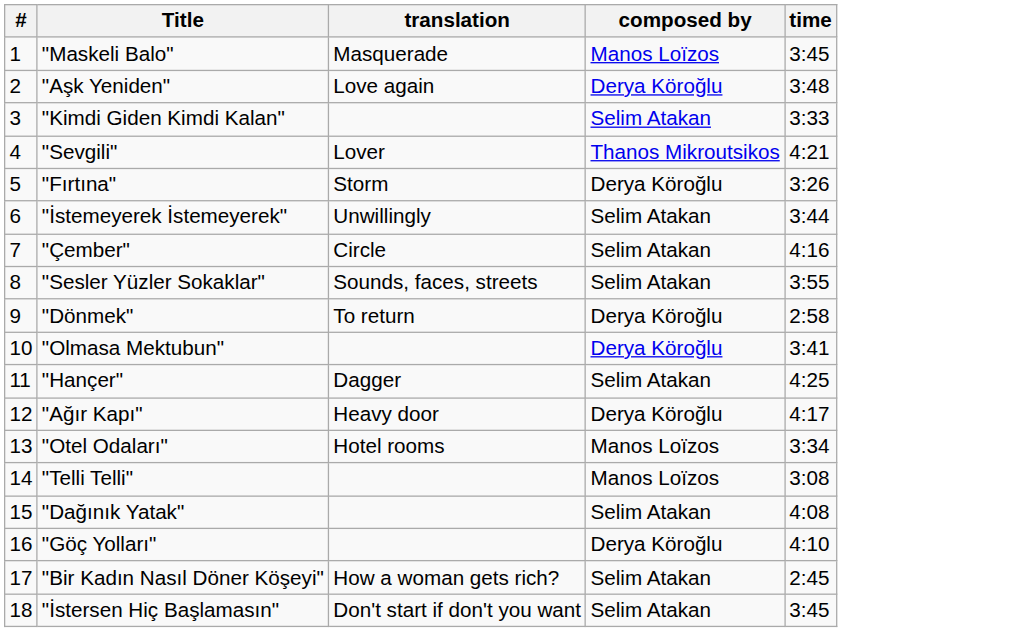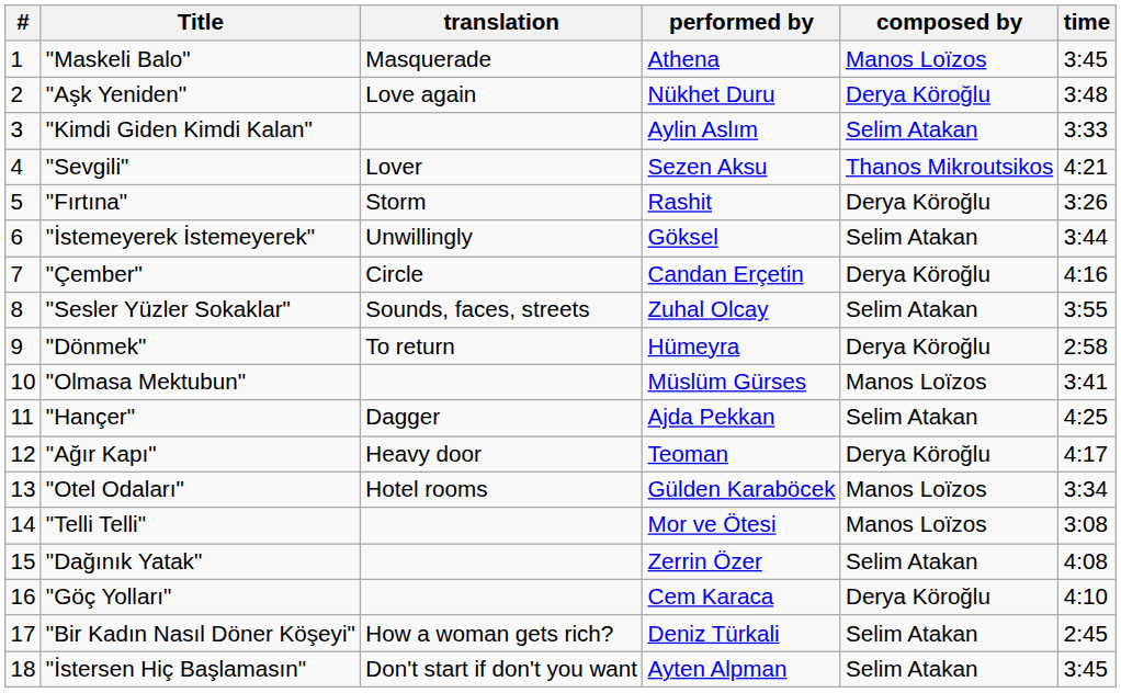+ column: performed by | Athena | Nükhet Duru | Aylin Aslım | Sezen Aksu | Rashit | Göksel | Candan Erçetin | Zuhal Olcay | Hümeyra | Müslüm Gürses | Ajda Pekkan | Teoman | Gülden Karaböcek | Mor ve Ötesi | Zerrin Özer | Cem Karaca | Deniz Türkali | Ayten Alpman
"Çember" | composed by: Selim Atakan -> Derya Köroğlu
"Olmasa Mektubun" | composed by: Derya Köroğlu -> Manos Loïzos
